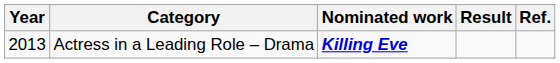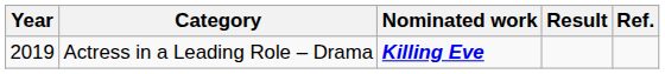Actress in a Leading Role – Drama | Year: 2013 -> 2019
